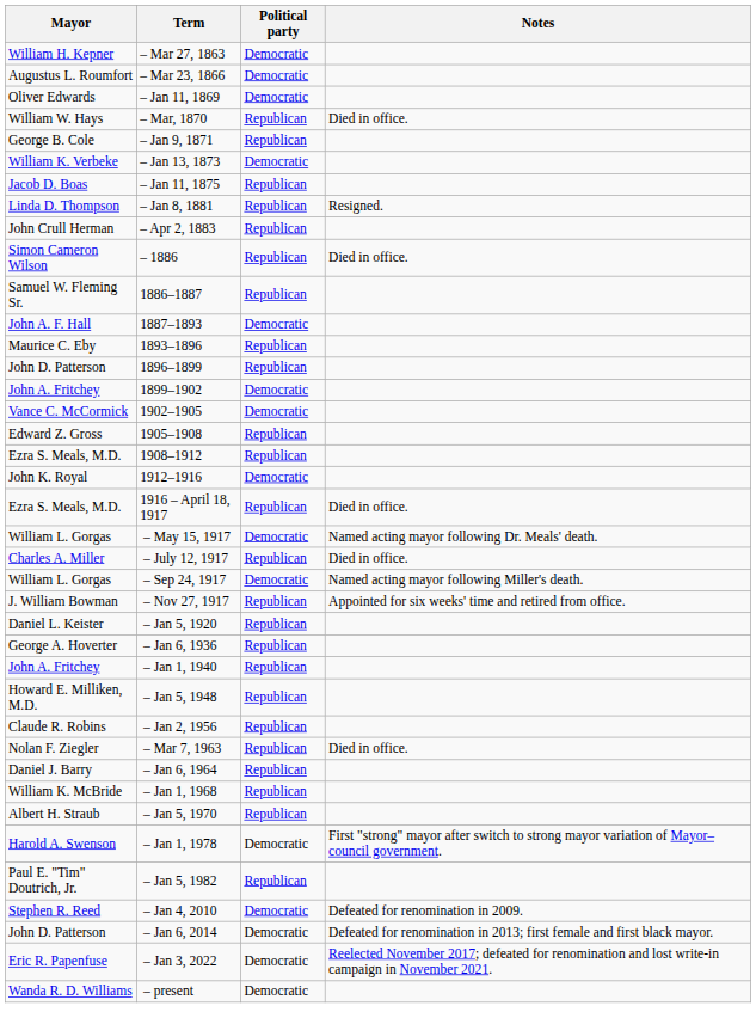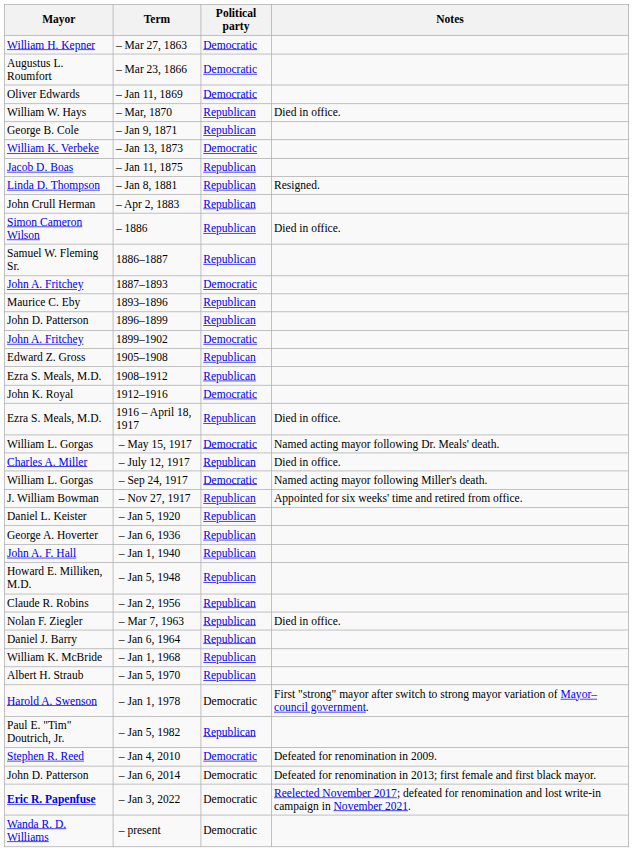1887–1893 | Mayor: John A. F. Hall -> John A. Fritchey
- row: Vance C. McCormick | 1902–1905 | Democratic
– Jan 1, 1940 | Mayor: John A. Fritchey -> John A. F. Hall
– Jan 3, 2022 | Mayor: normal -> bold
